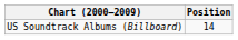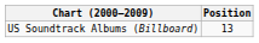US Soundtrack Albums (Billboard) | Position: 14 -> 13
